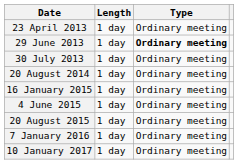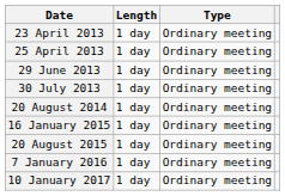+ row: 25 April 2013 | 1 day | Ordinary meeting
29 June 2013 | Type: bold -> normal
- row: 4 June 2015 | 1 day | Ordinary meeting
